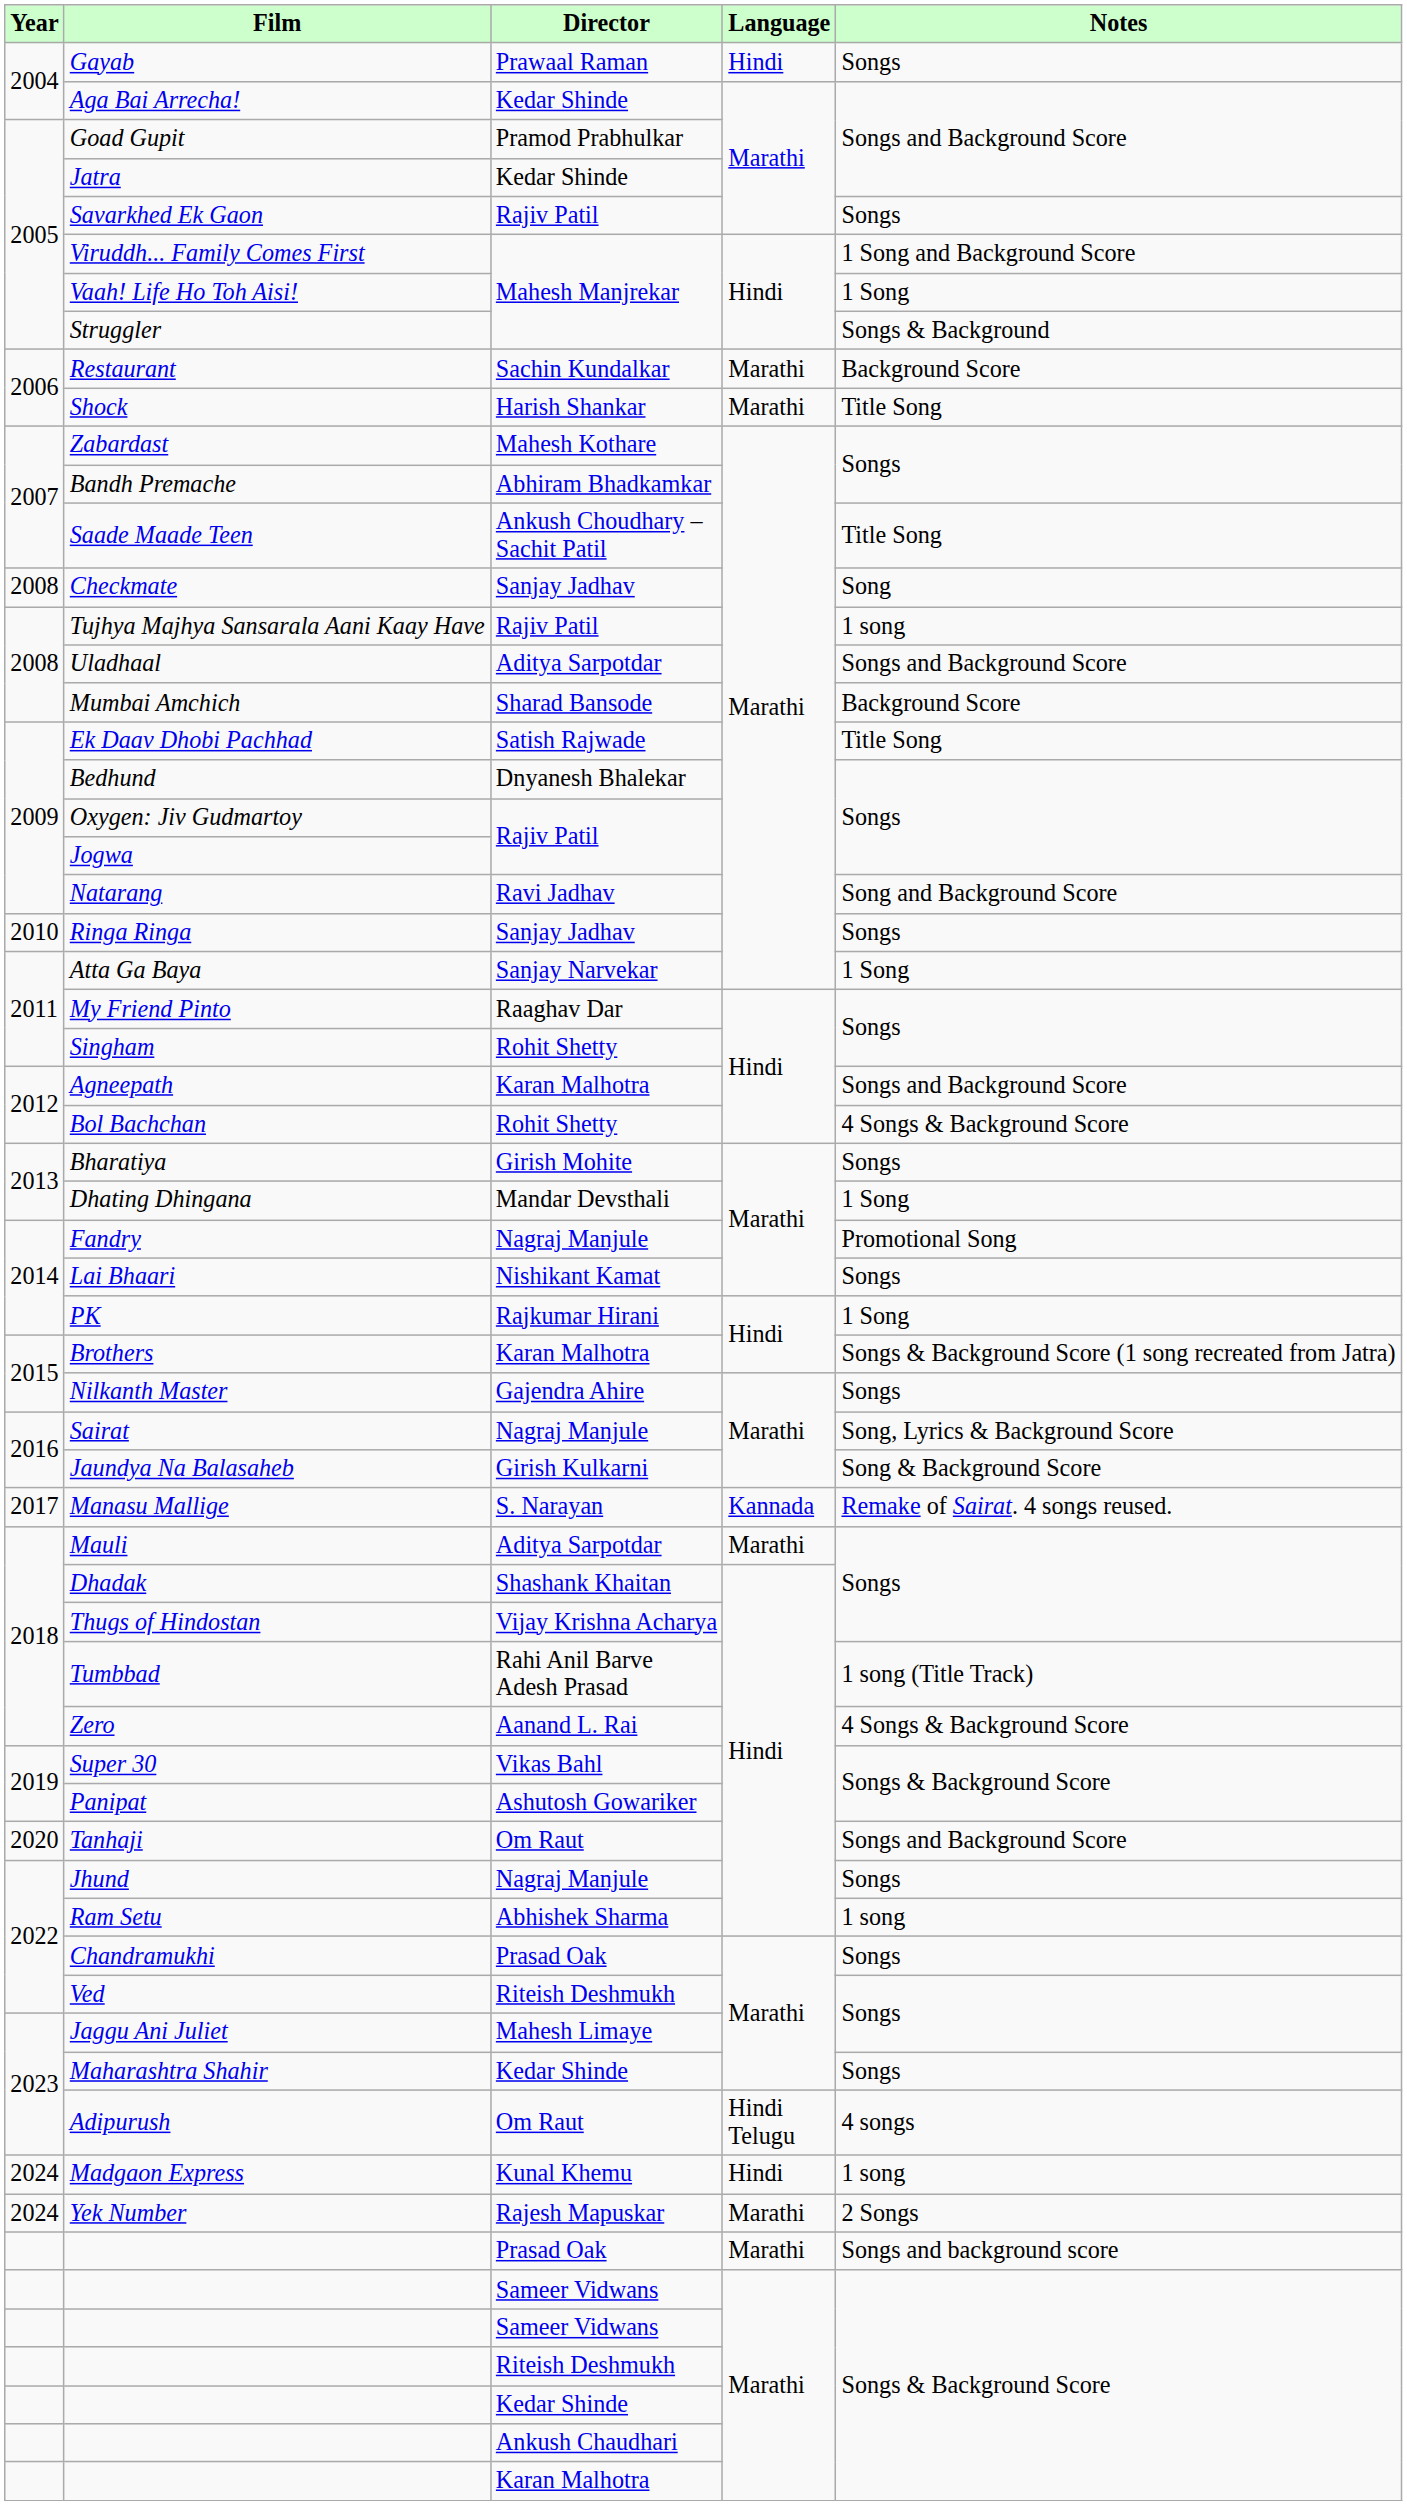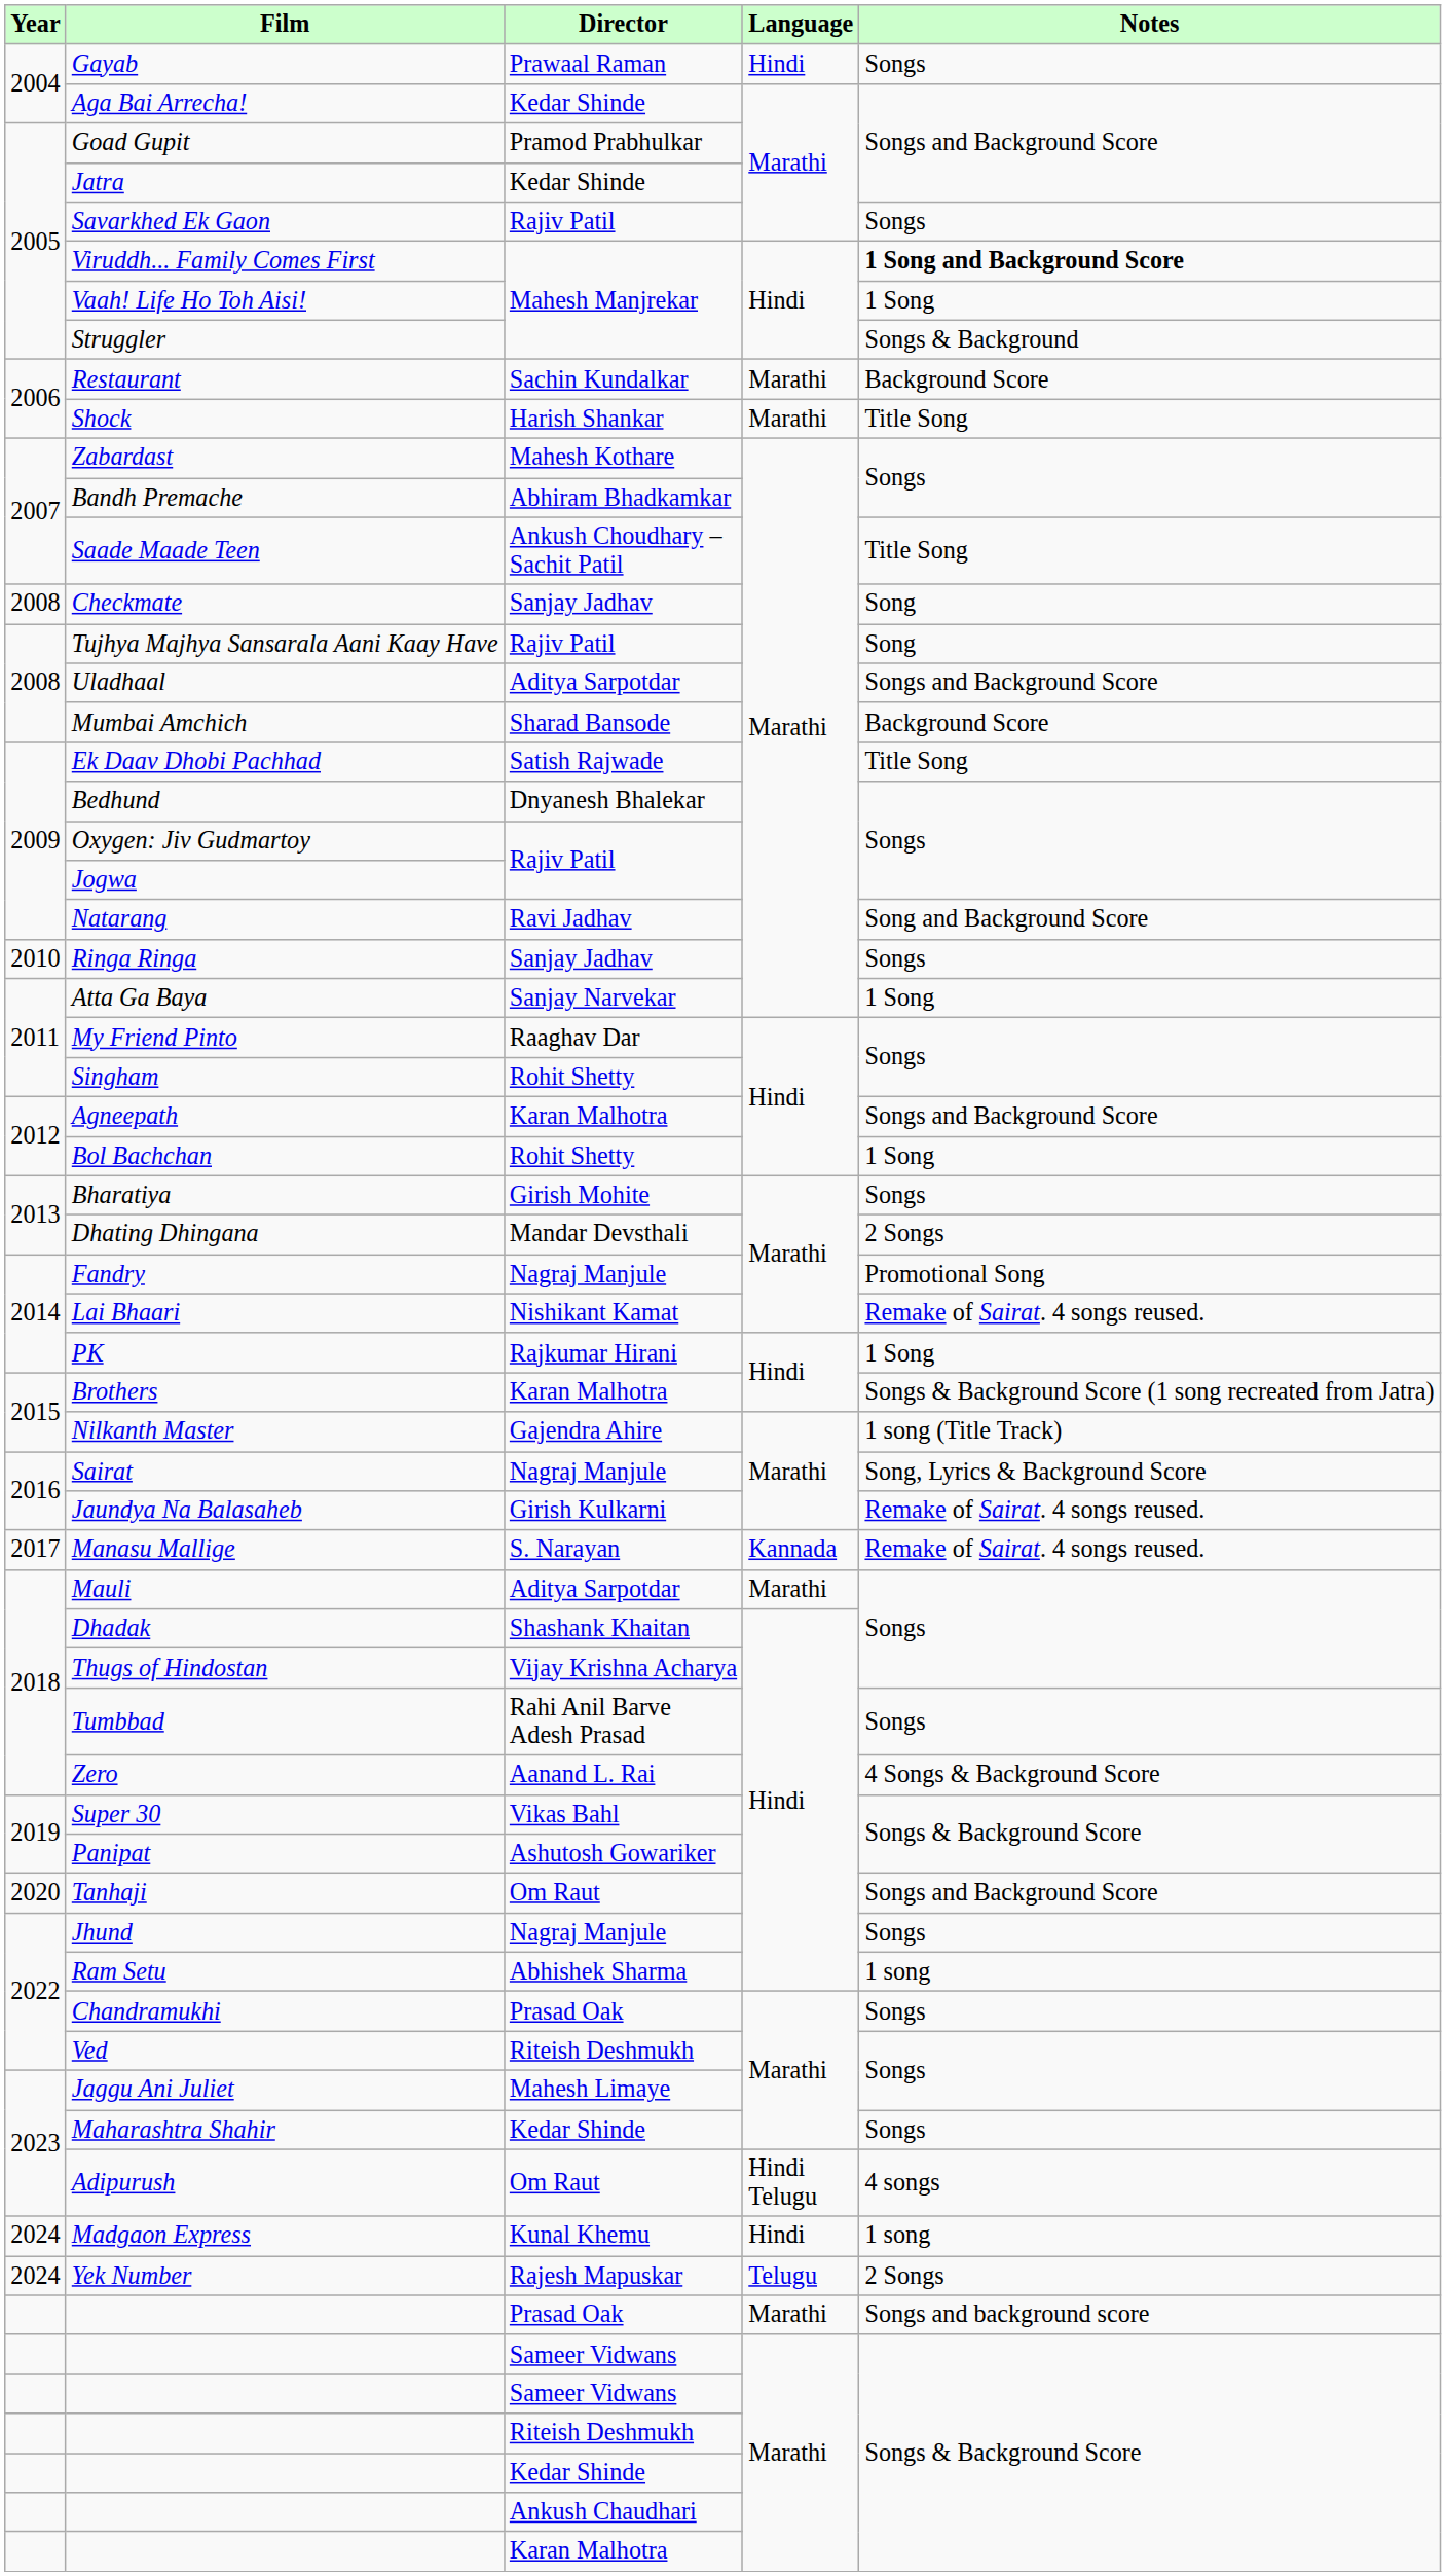Viruddh... Family Comes First | Notes: normal -> bold
Tujhya Majhya Sansarala Aani Kaay Have | Notes: 1 song -> Song
Bol Bachchan | Notes: 4 Songs & Background Score -> 1 Song
Dhating Dhingana | Notes: 1 Song -> 2 Songs
Lai Bhaari | Notes: Songs -> Remake of Sairat. 4 songs reused.
Nilkanth Master | Notes: Songs -> 1 song (Title Track)
Jaundya Na Balasaheb | Notes: Song & Background Score -> Remake of Sairat. 4 songs reused.
Tumbbad | Notes: 1 song (Title Track) -> Songs
Yek Number | Language: Marathi -> Telugu
